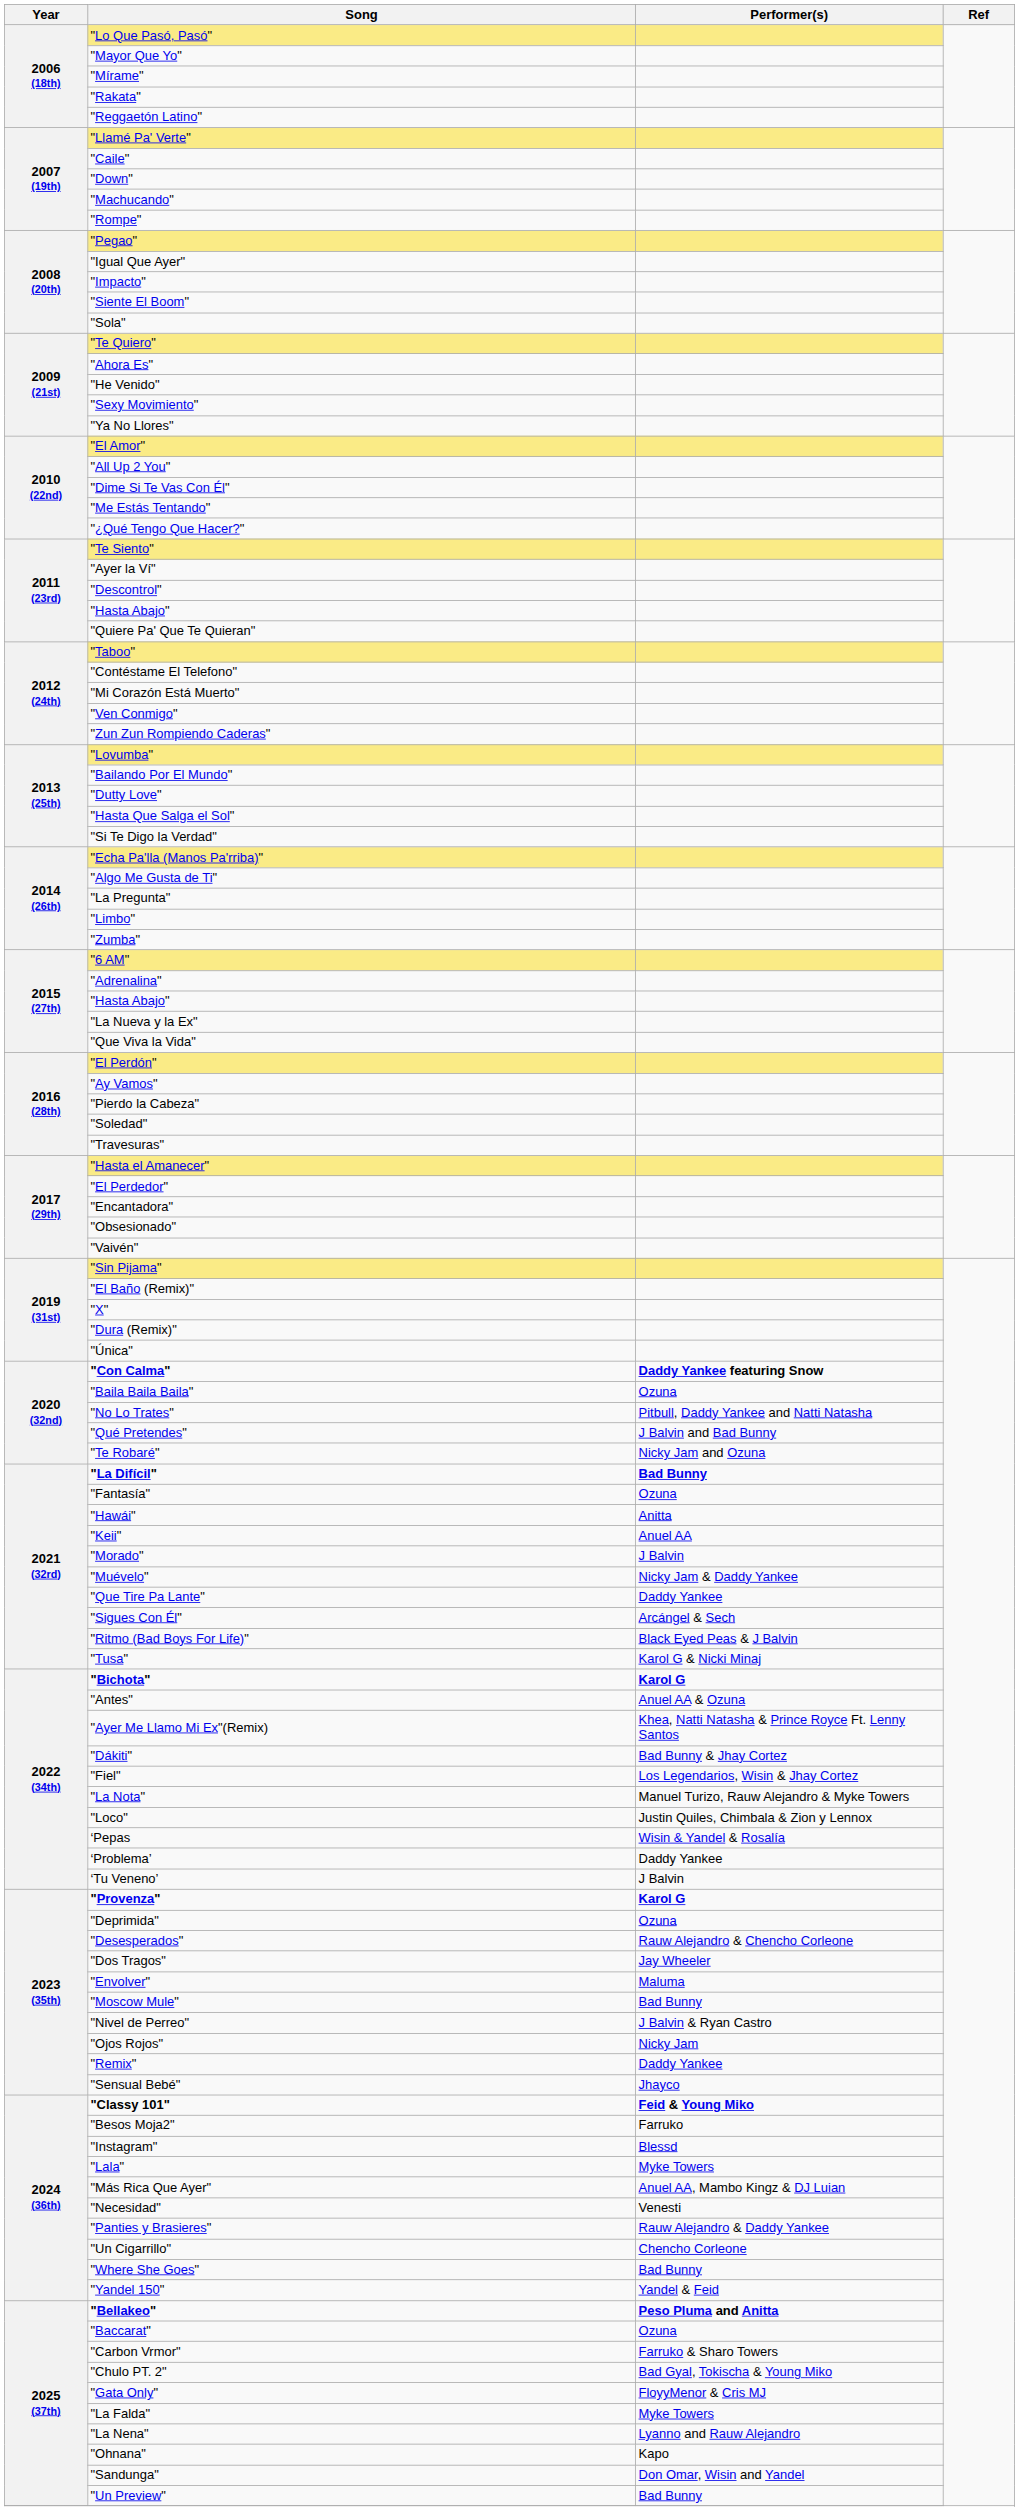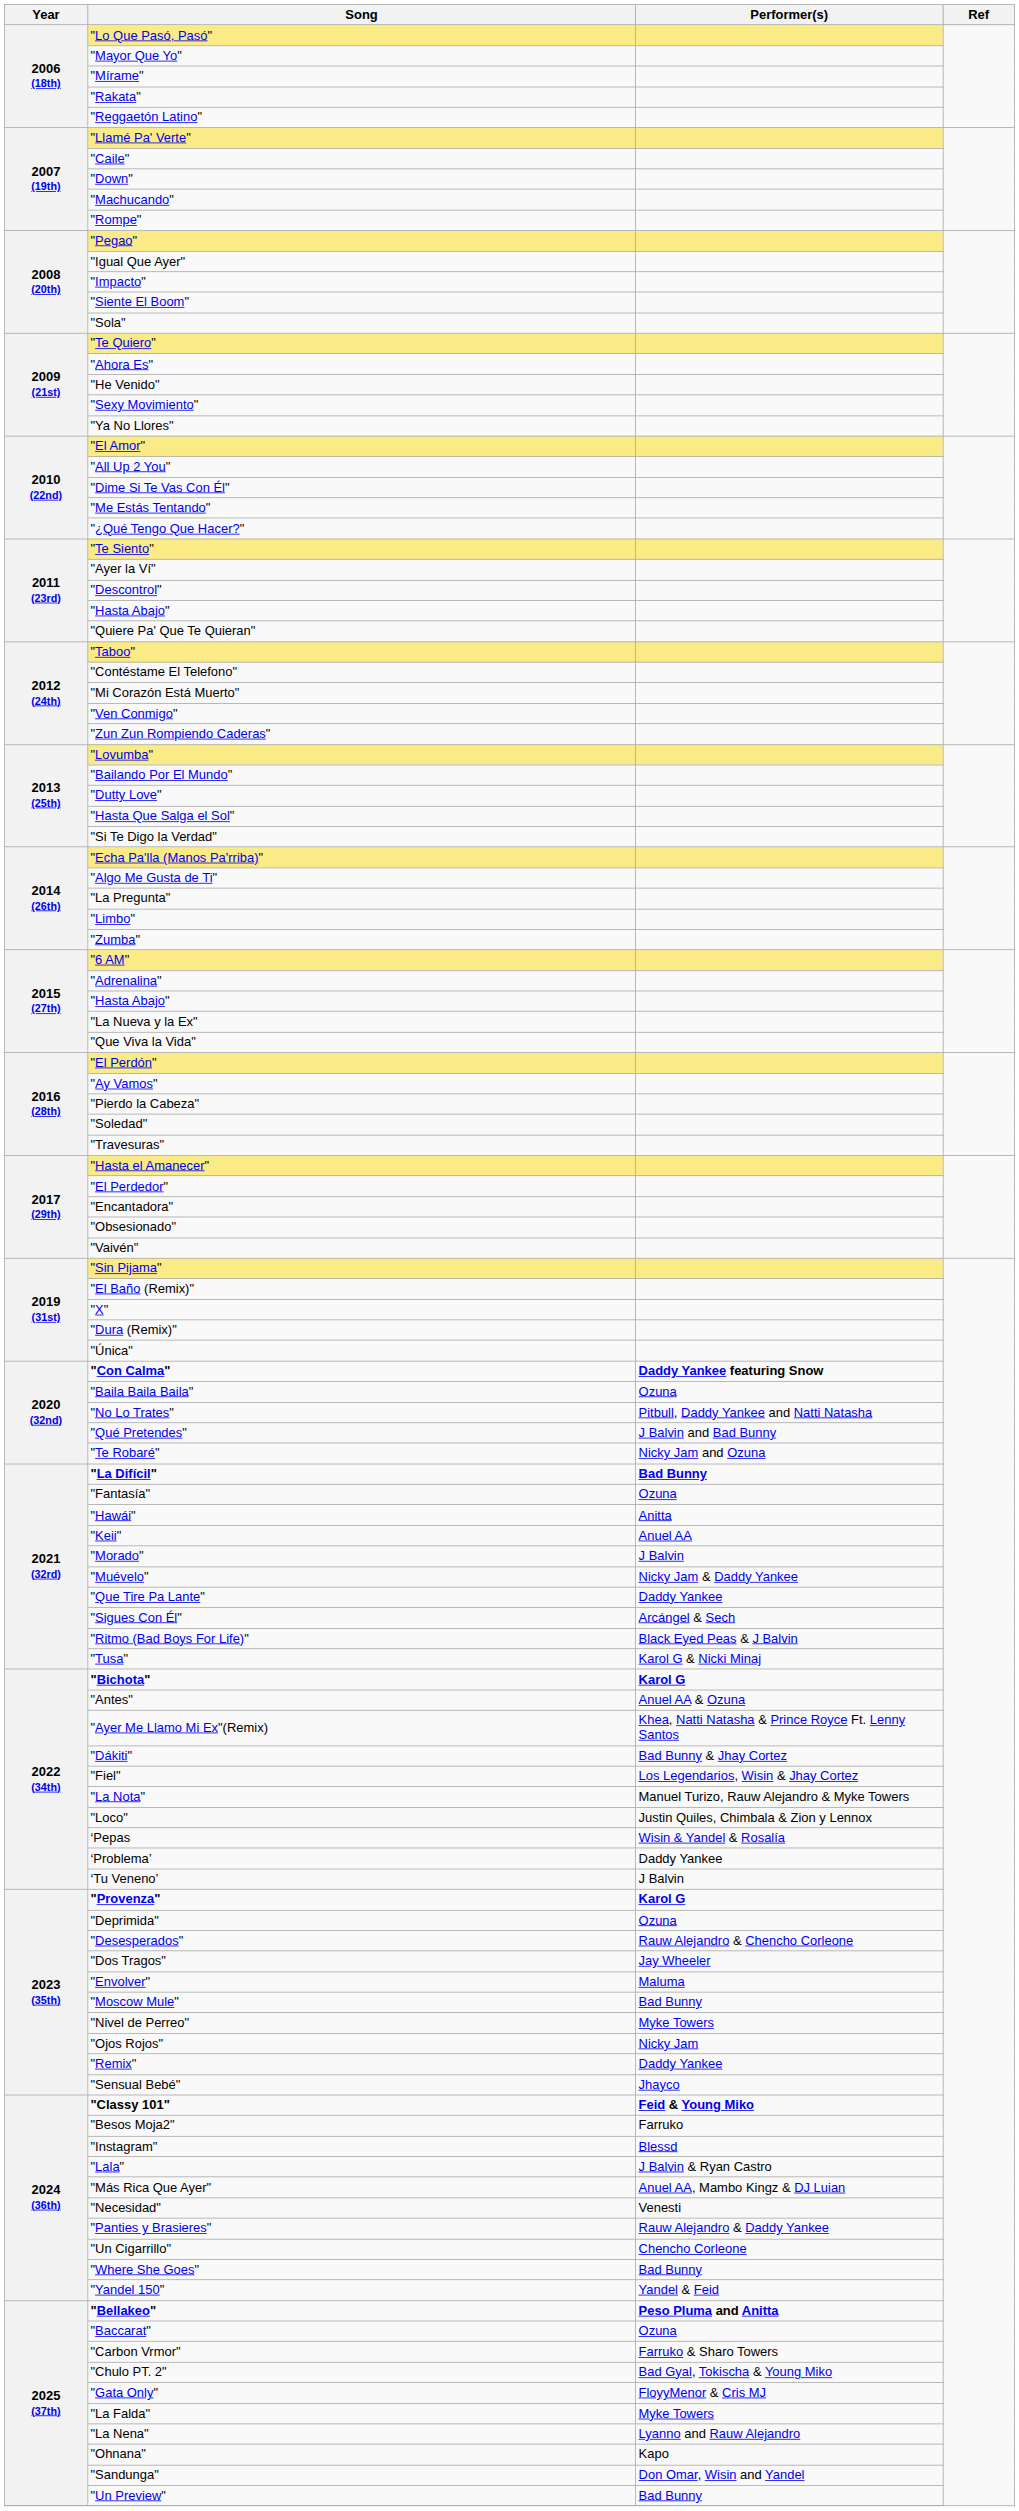"Nivel de Perreo" | Performer(s): J Balvin & Ryan Castro -> Myke Towers
"Lala" | Performer(s): Myke Towers -> J Balvin & Ryan Castro
